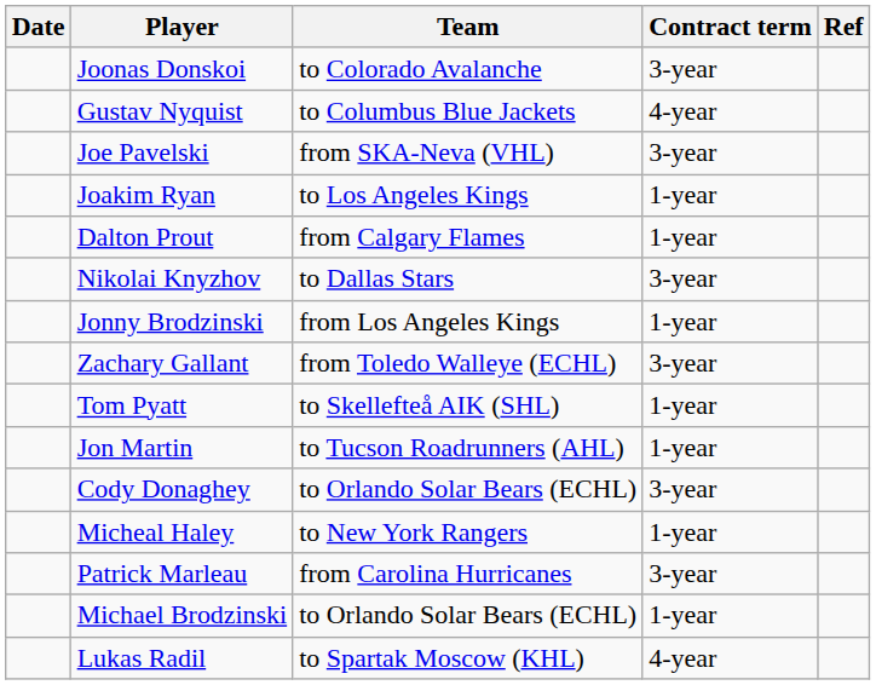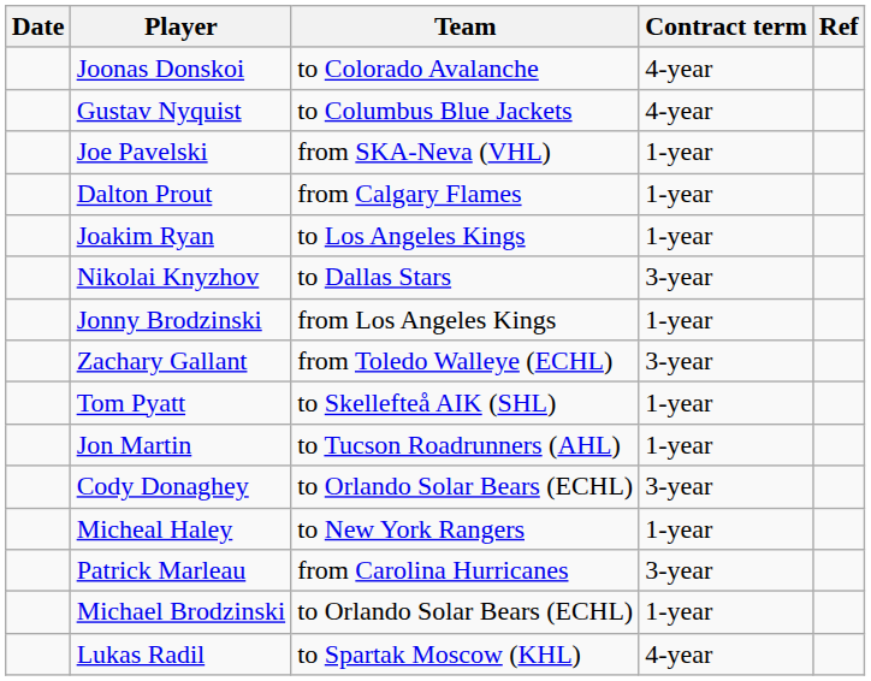Joonas Donskoi | Contract term: 3-year -> 4-year
Joe Pavelski | Contract term: 3-year -> 1-year
rows swapped: Joakim Ryan <-> Dalton Prout
